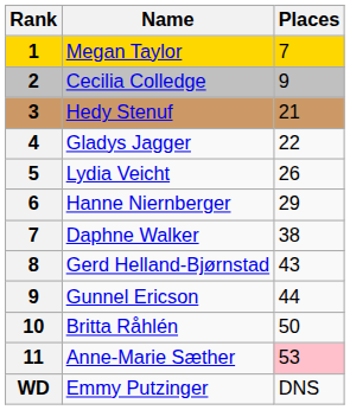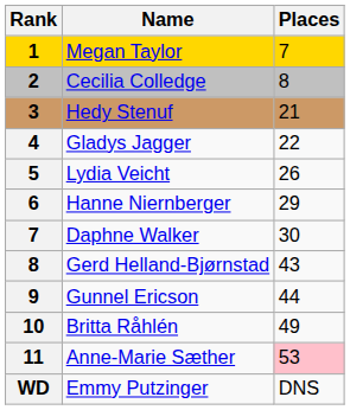Cecilia Colledge | Places: 9 -> 8
Daphne Walker | Places: 38 -> 30
Britta Råhlén | Places: 50 -> 49
